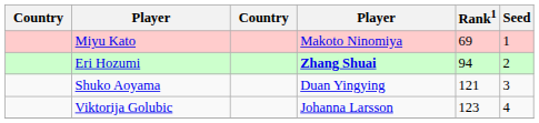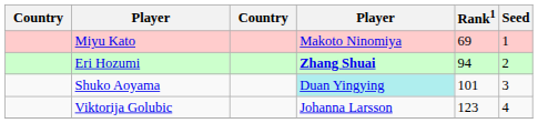Shuko Aoyama | column 4: no background -> paleturquoise background
Shuko Aoyama | Rank1: 121 -> 101
